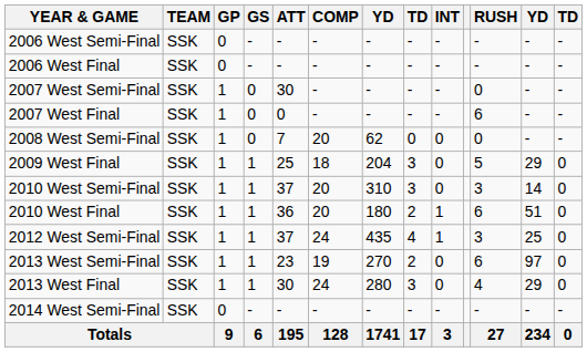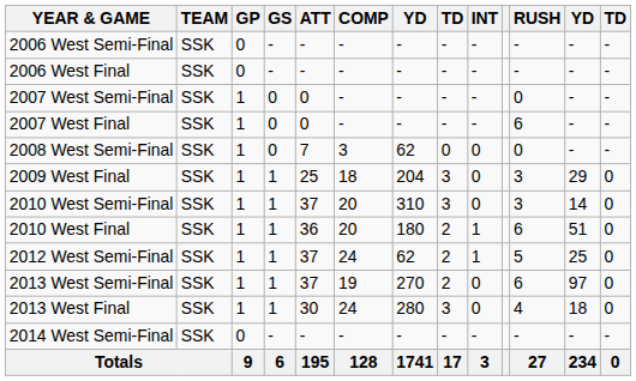2007 West Semi-Final | ATT: 30 -> 0
2008 West Semi-Final | COMP: 20 -> 3
2009 West Final | RUSH: 5 -> 3
2012 West Semi-Final | column 7: 435 -> 62
2012 West Semi-Final | column 8: 4 -> 2
2012 West Semi-Final | RUSH: 3 -> 5
2013 West Semi-Final | ATT: 23 -> 37
2013 West Final | column 12: 29 -> 18
